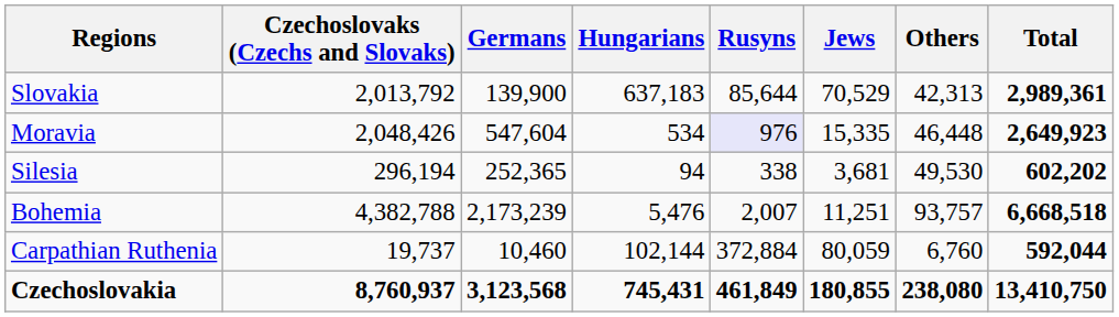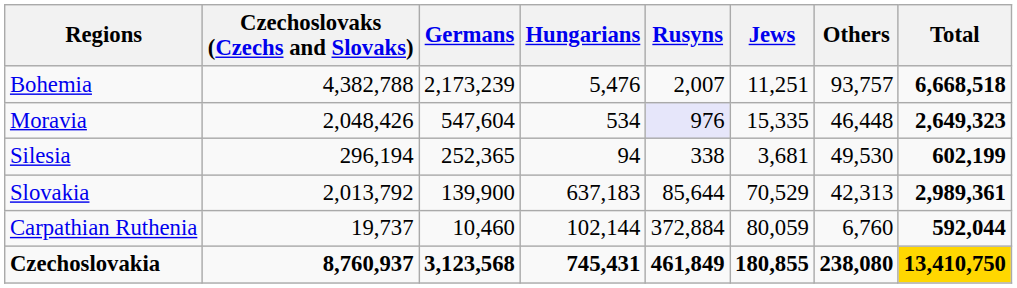rows swapped: Bohemia <-> Slovakia
Moravia | Total: 2,649,923 -> 2,649,323
Silesia | Total: 602,202 -> 602,199
Czechoslovakia | Total: no background -> gold background
